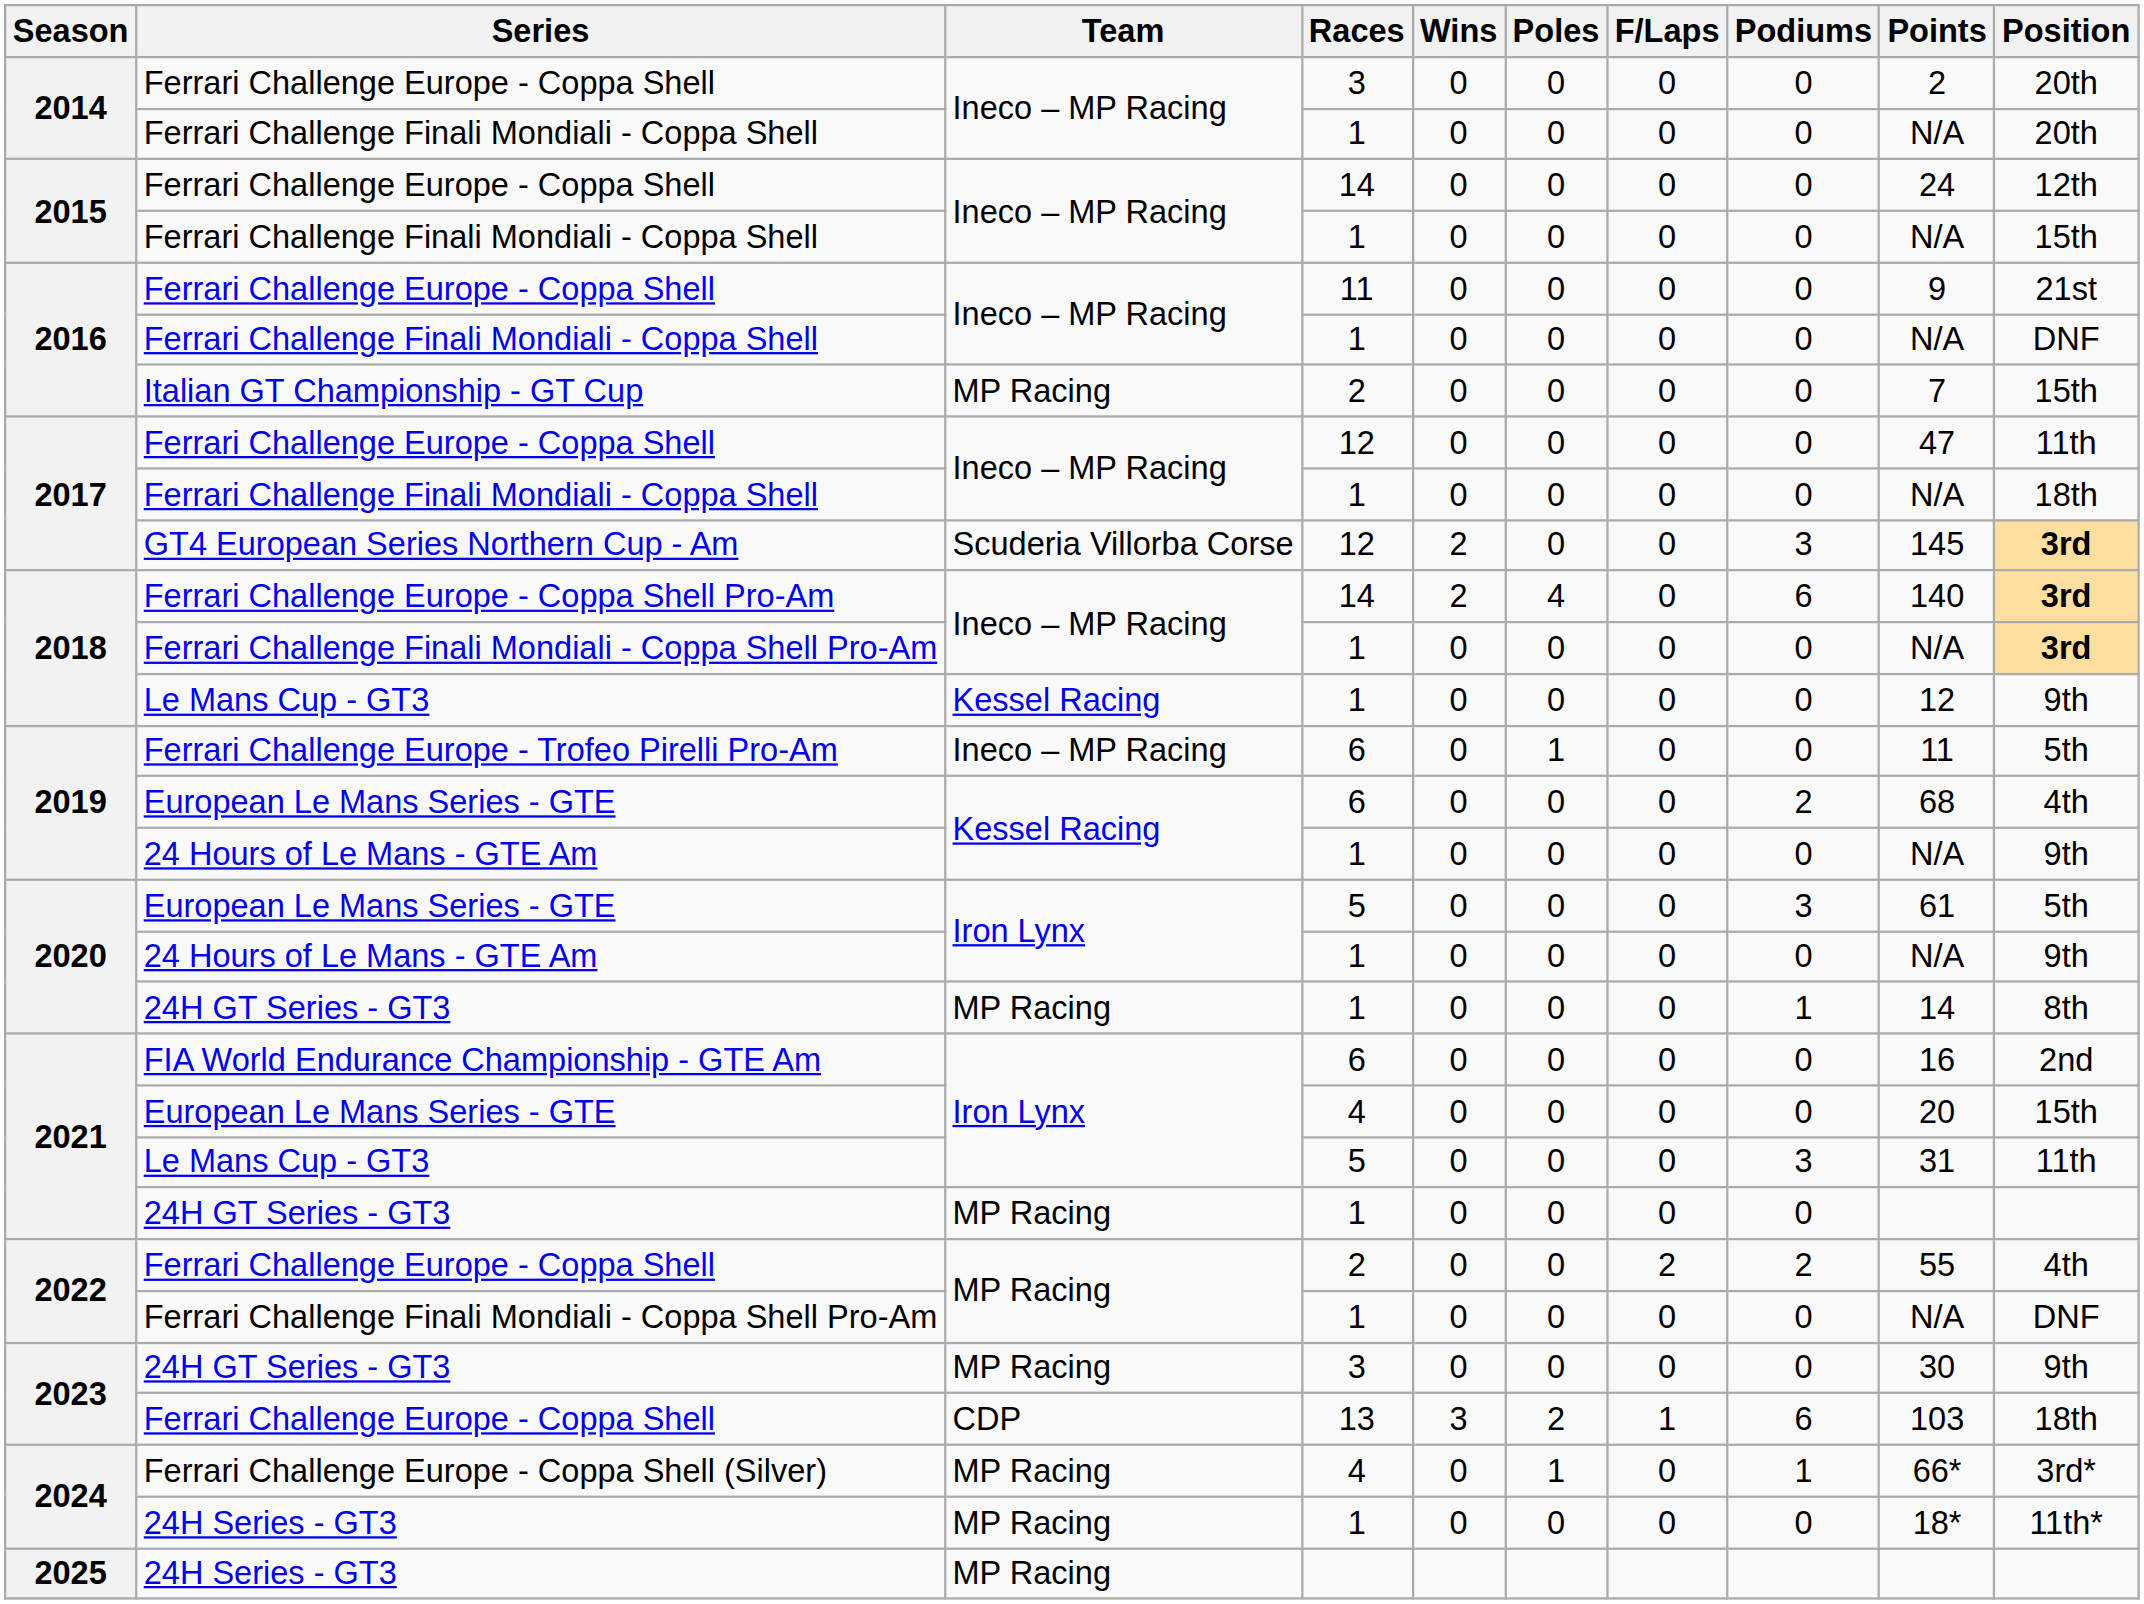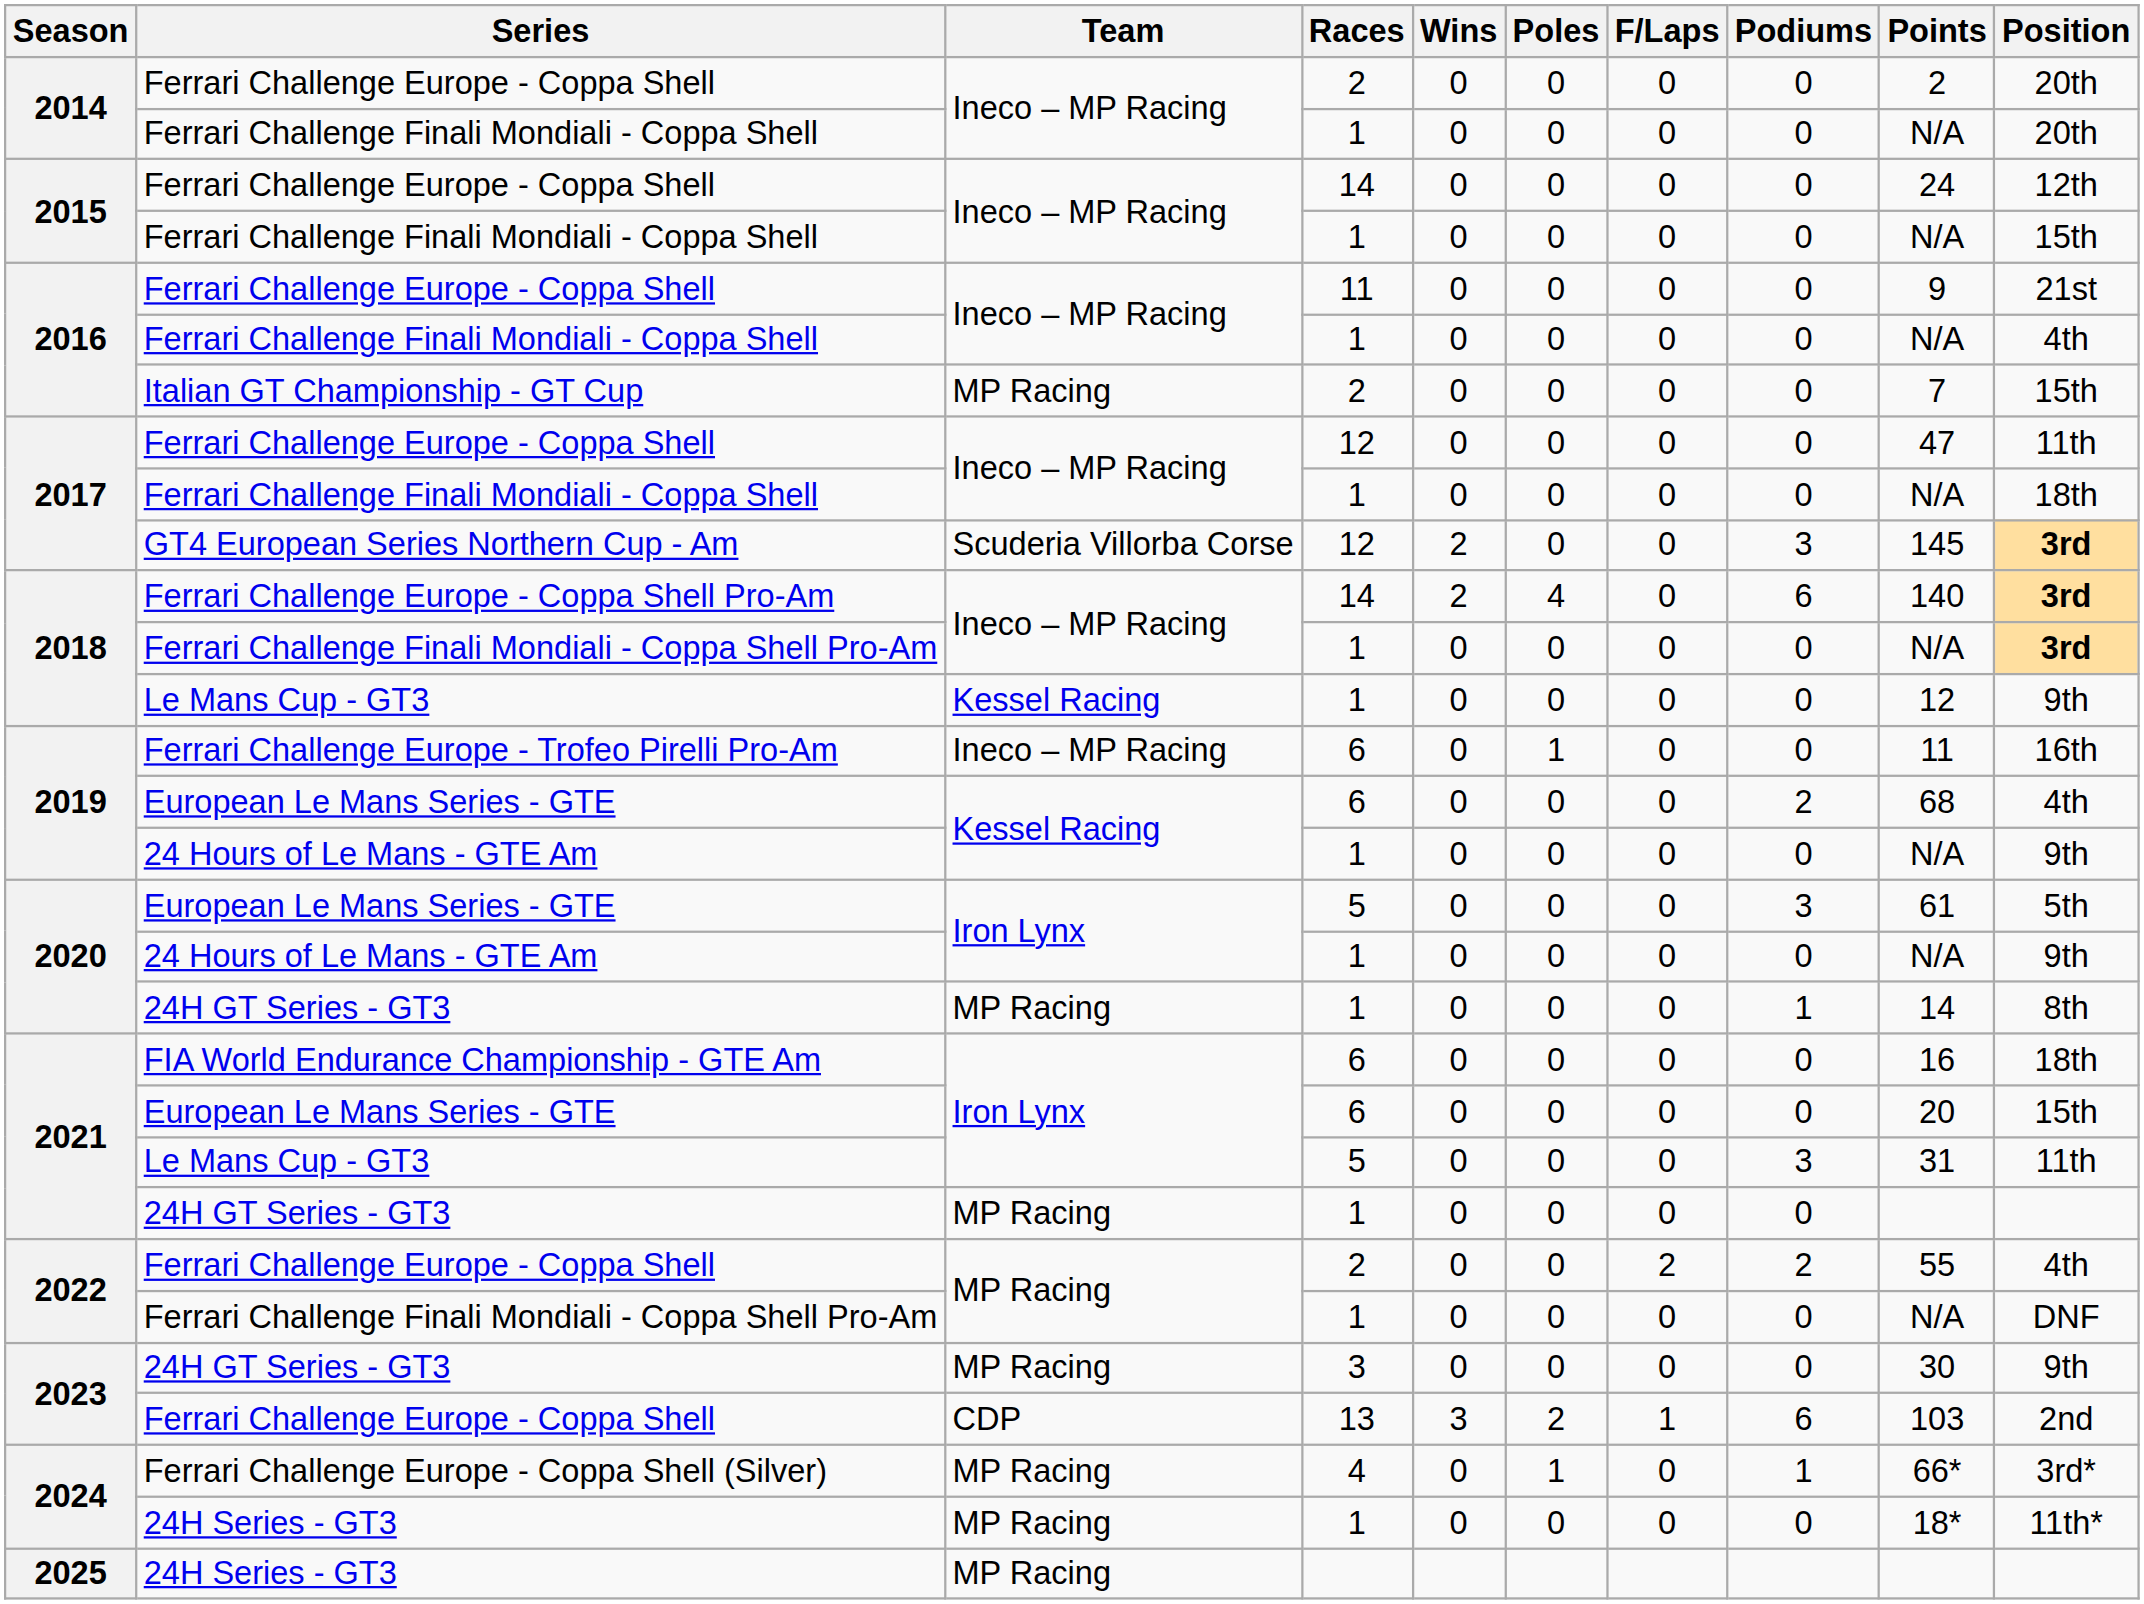2014 / Ferrari Challenge Europe - Coppa Shell | Races: 3 -> 2
2016 / Ferrari Challenge Finali Mondiali - Coppa Shell | Position: DNF -> 4th
Ferrari Challenge Europe - Trofeo Pirelli Pro-Am | Position: 5th -> 16th
FIA World Endurance Championship - GTE Am | Position: 2nd -> 18th
2021 / European Le Mans Series - GTE | Races: 4 -> 6
2023 / Ferrari Challenge Europe - Coppa Shell | Position: 18th -> 2nd
